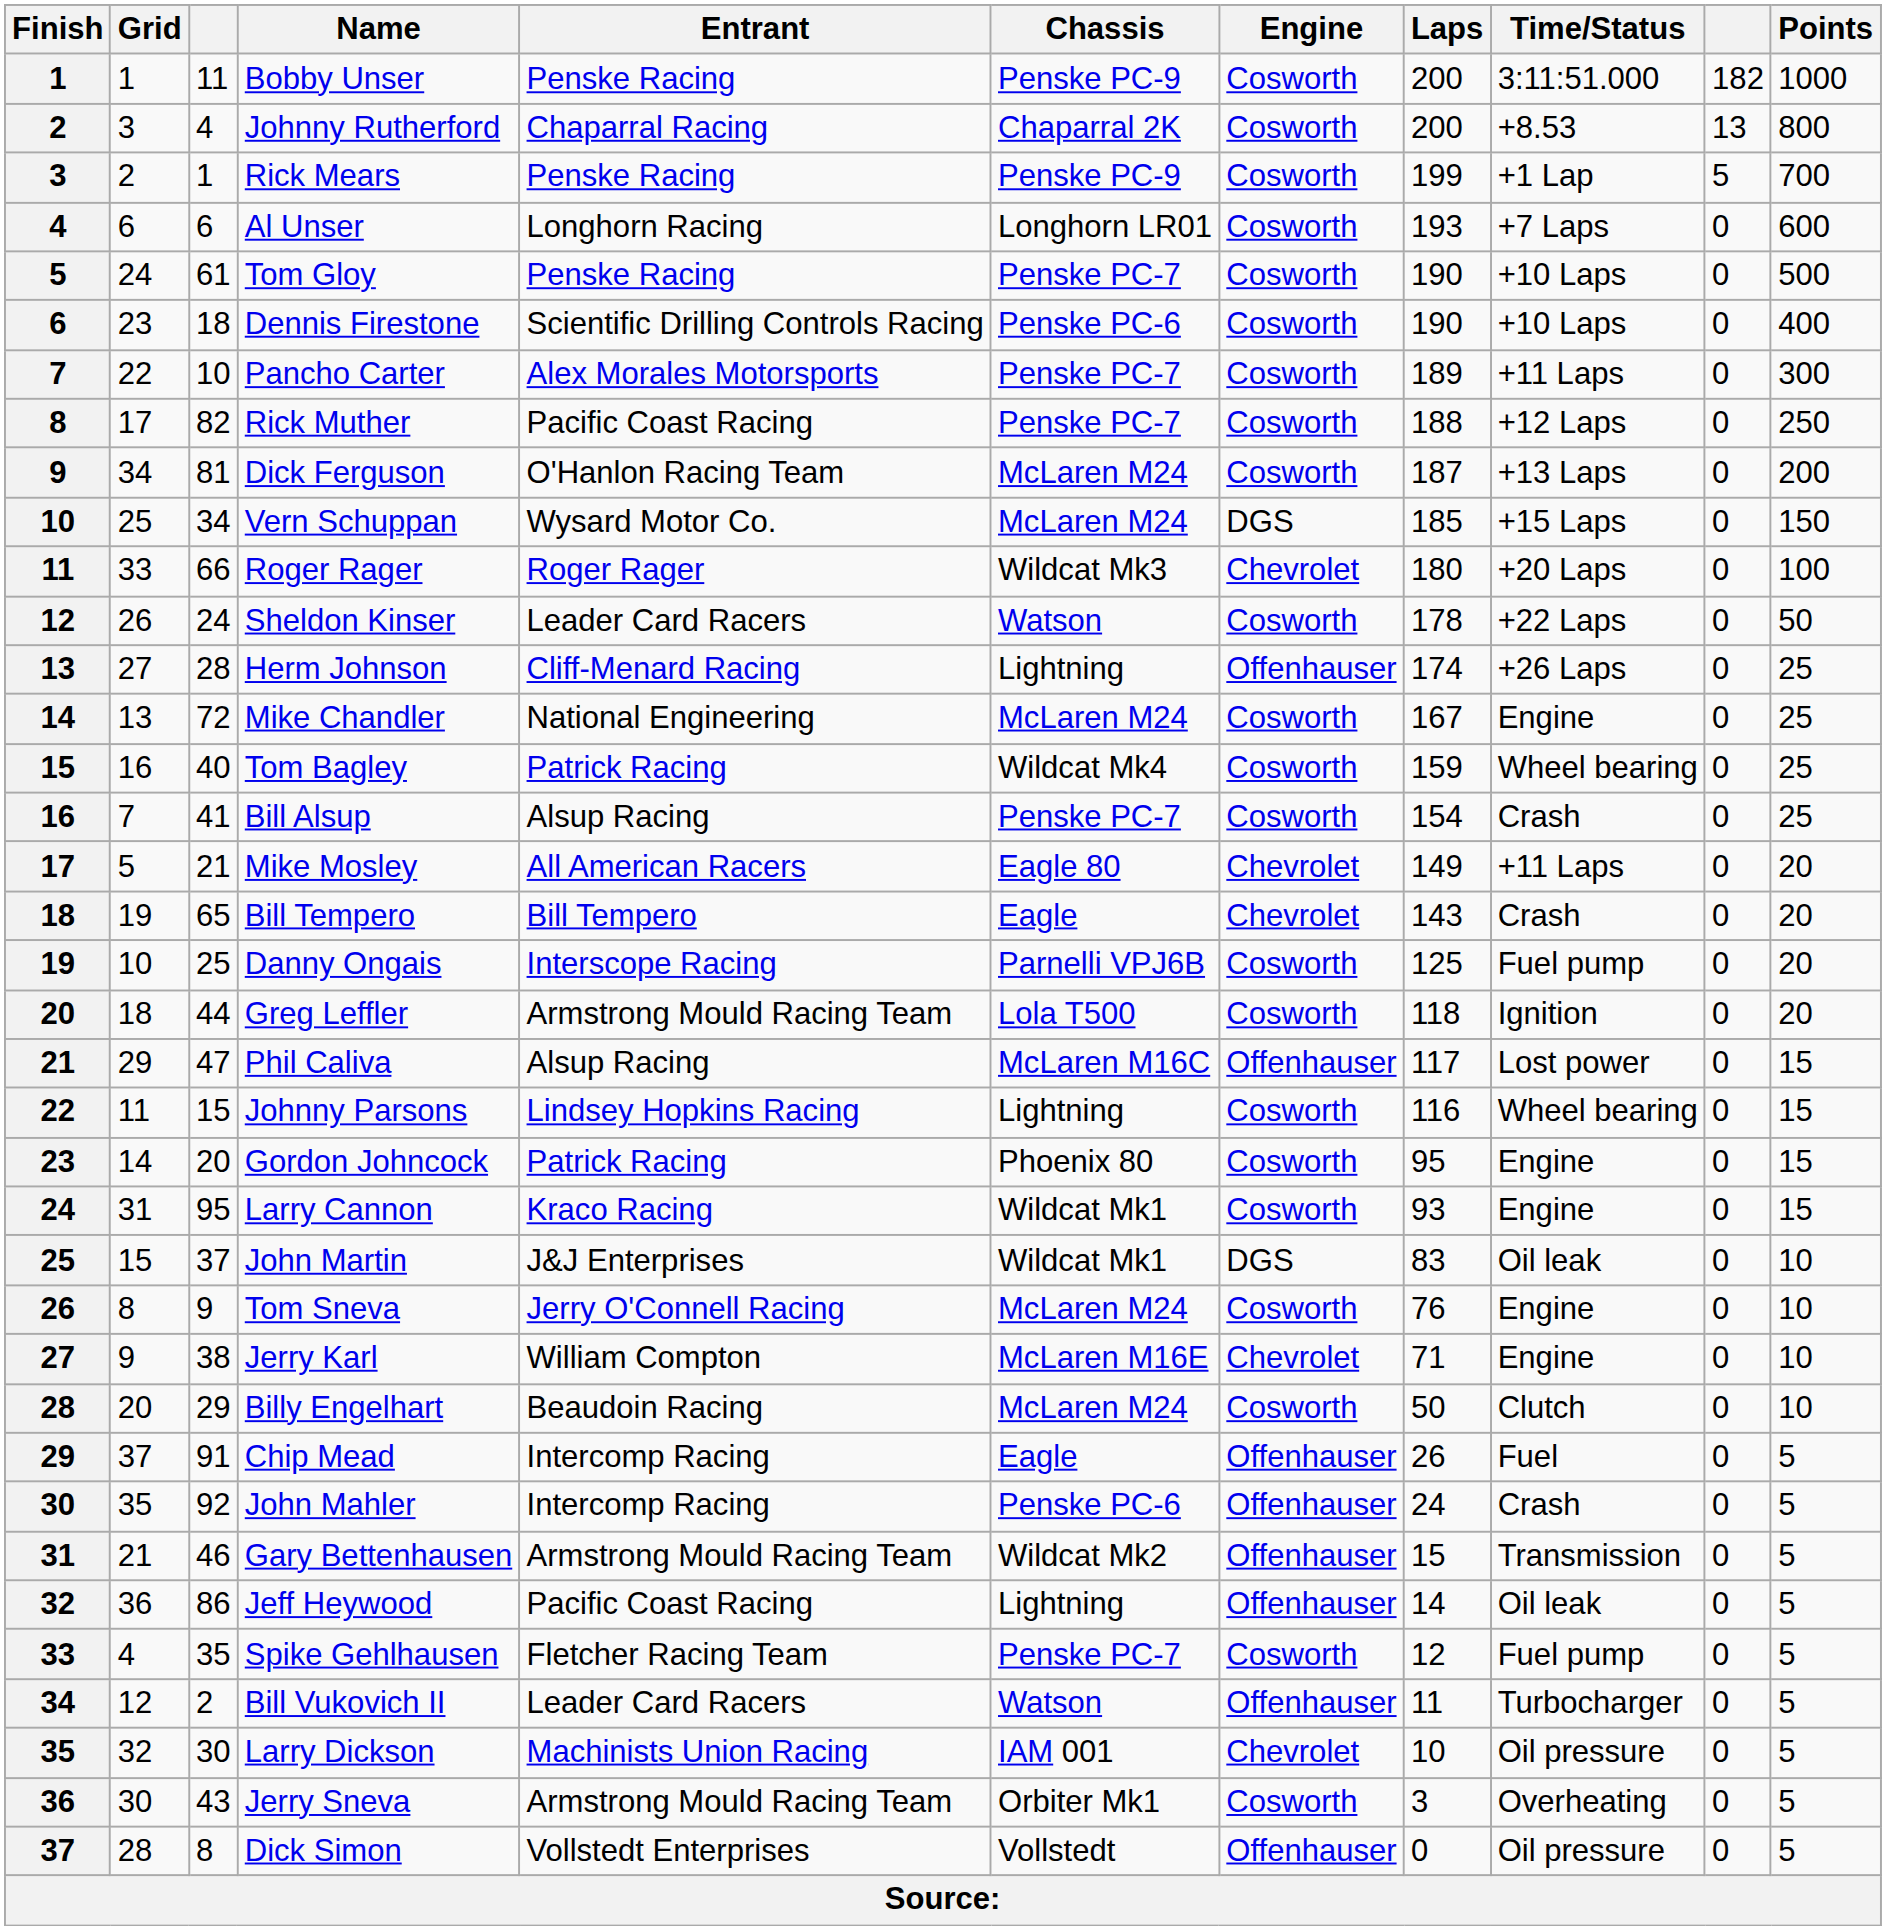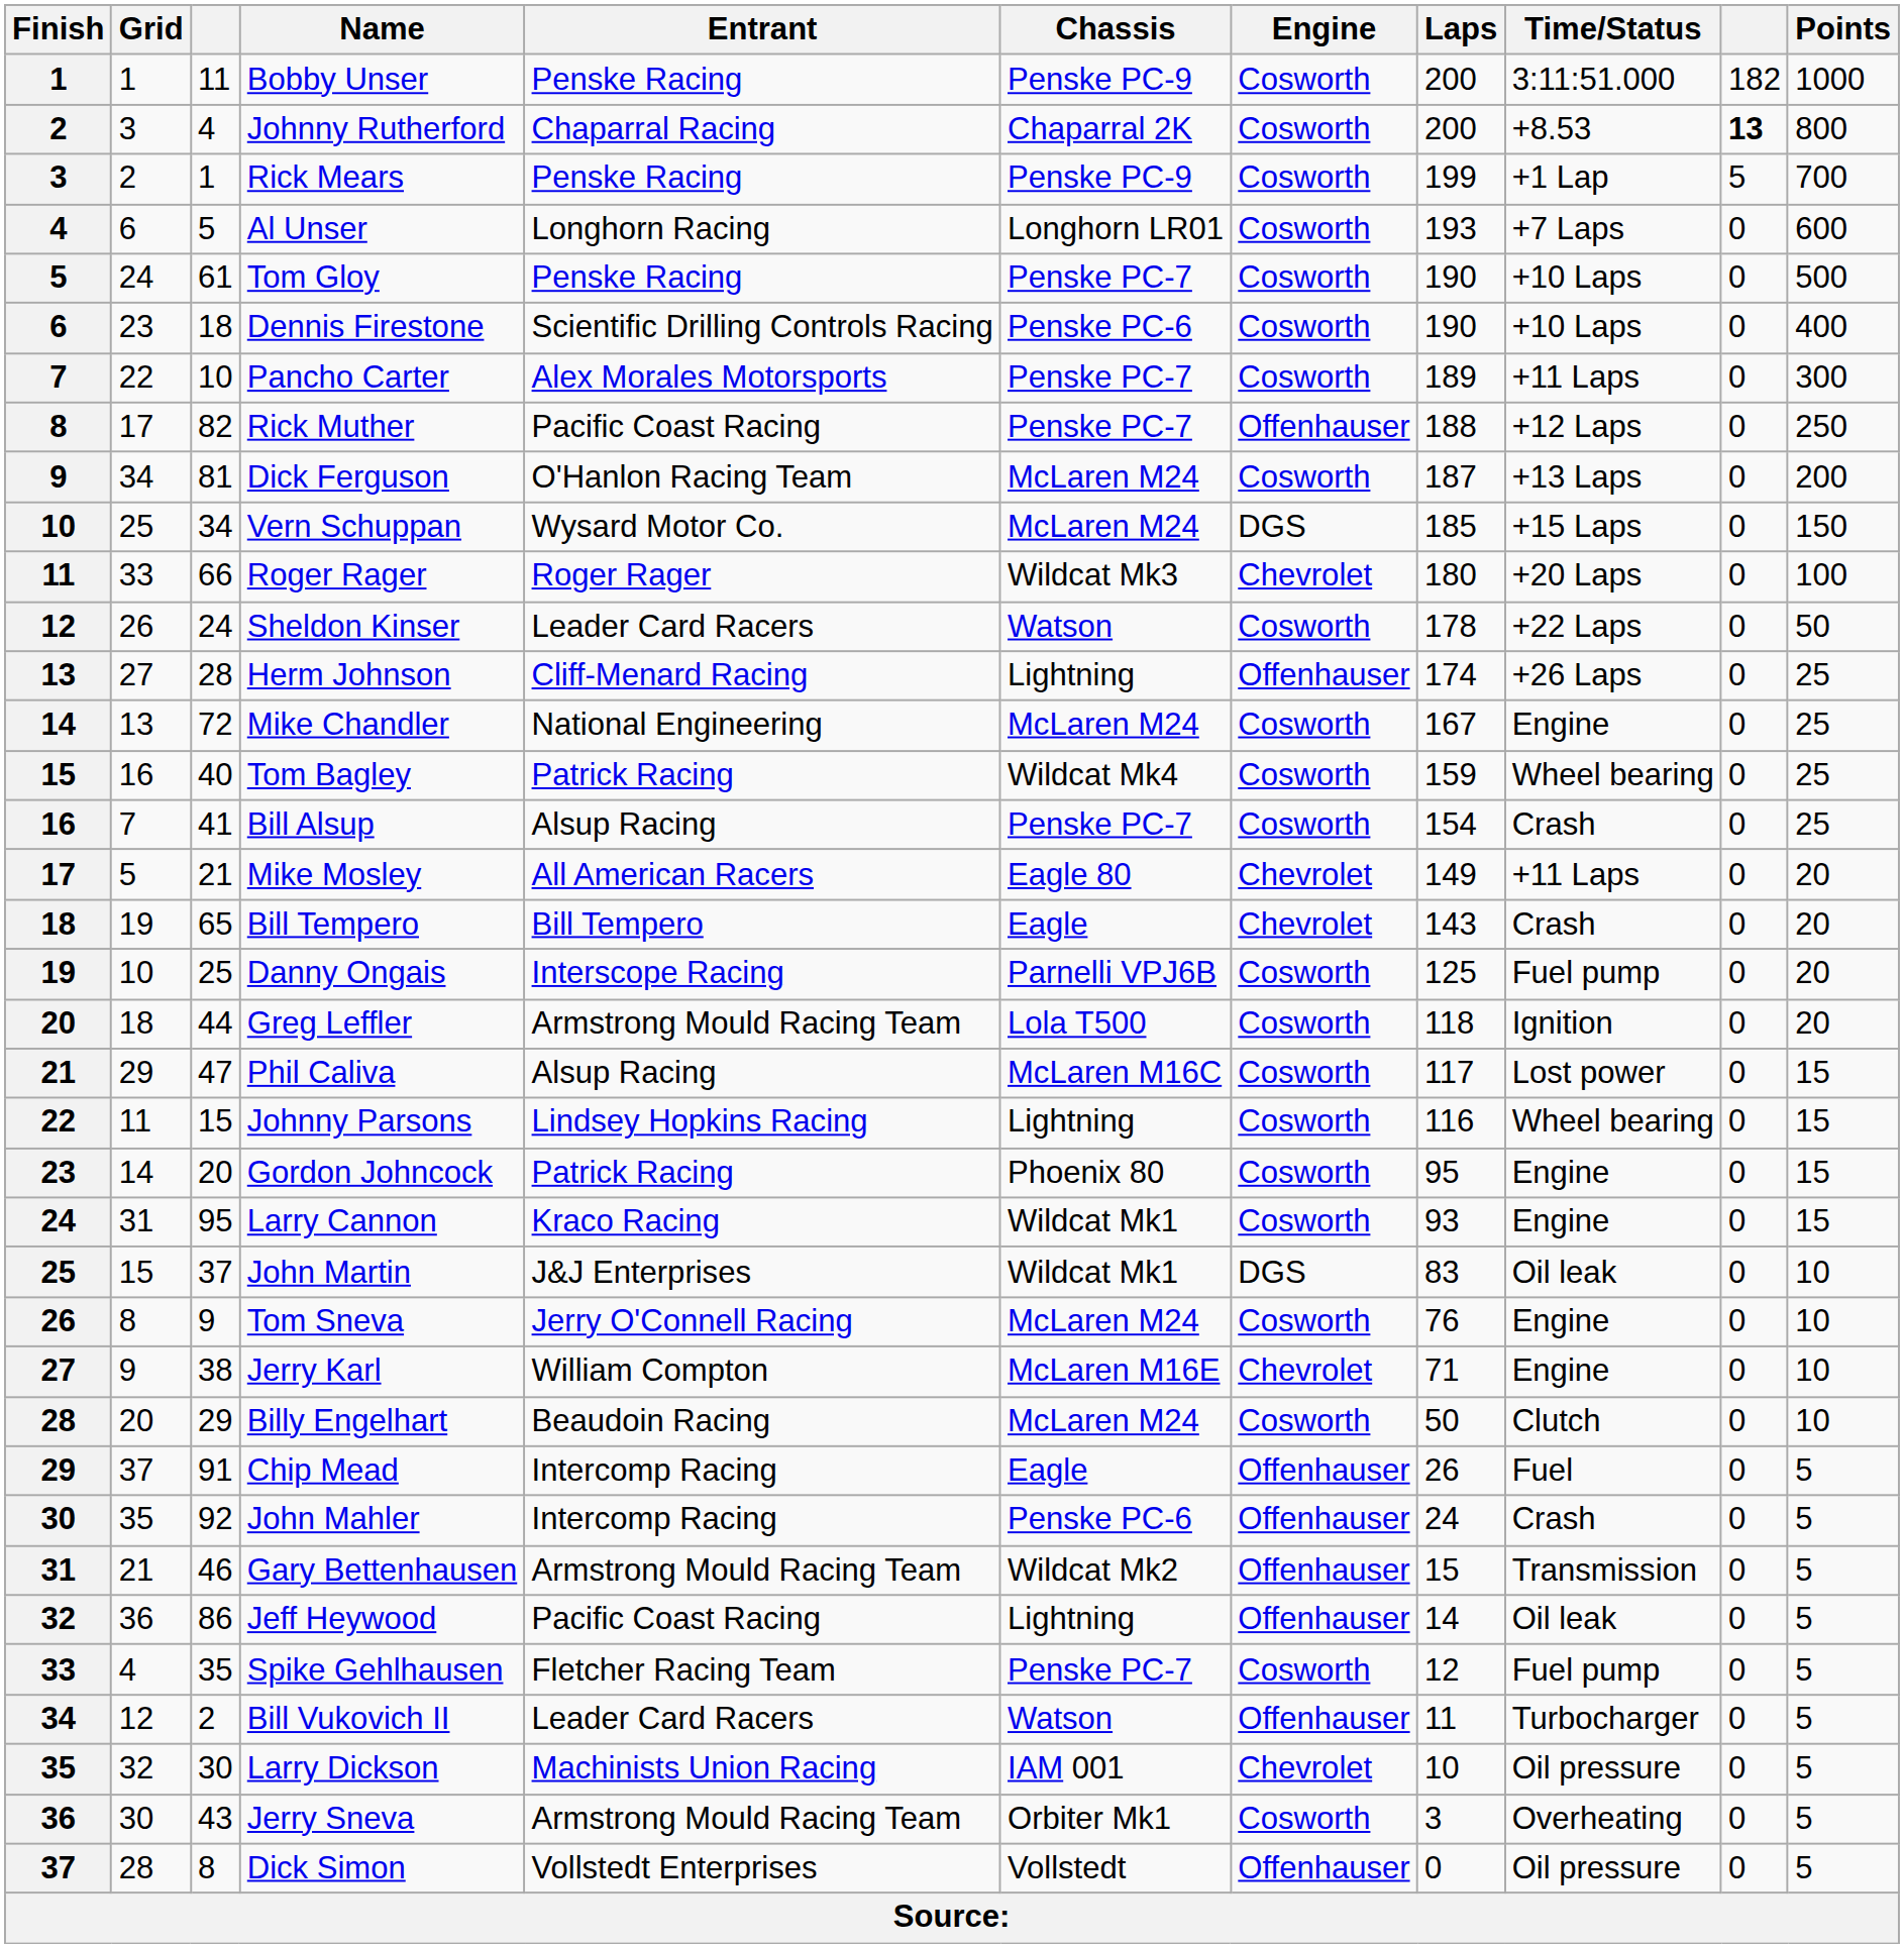Johnny Rutherford | column 10: normal -> bold
Al Unser | column 3: 6 -> 5
Rick Muther | Engine: Cosworth -> Offenhauser
Phil Caliva | Engine: Offenhauser -> Cosworth
